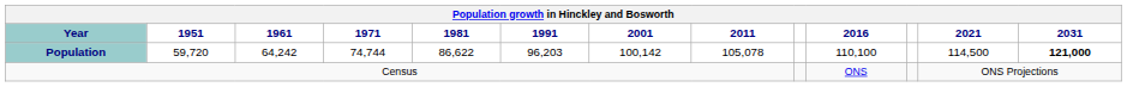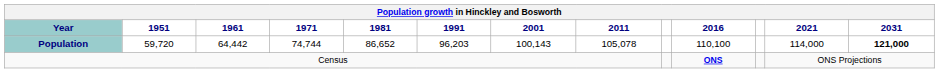Population | 1961: 64,242 -> 64,442
Population | 1981: 86,622 -> 86,652
Population | 2001: 100,142 -> 100,143
Population | 2021: 114,500 -> 114,000
Census | 2016: normal -> bold
